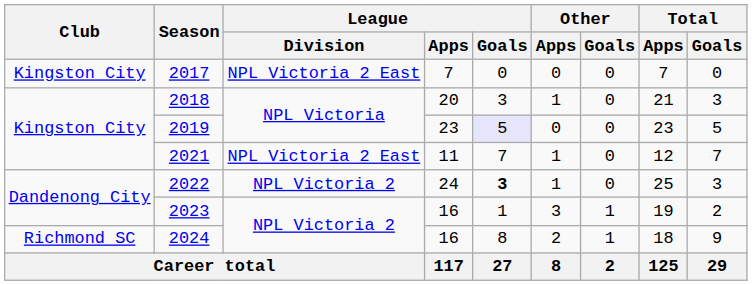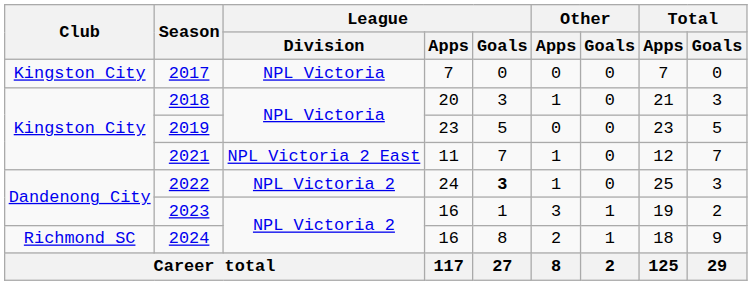2017 | League / Division: NPL Victoria 2 East -> NPL Victoria
2019 | League / Goals: lavender background -> no background
